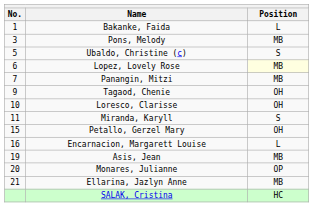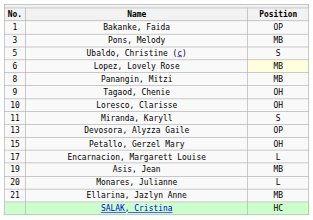Bakanke, Faida | Position: L -> OP
Panangin, Mitzi | No.: 7 -> 8
+ row: 13 | Devosora, Alyzza Gaile | OP
Encarnacion, Margarett Louise | No.: 16 -> 17
Monares, Julianne | Position: OP -> L
